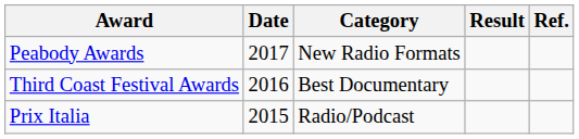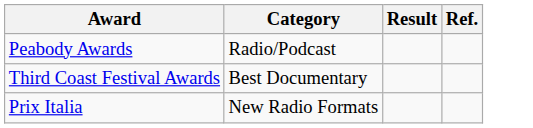- column: Date | 2017 | 2016 | 2015
Peabody Awards | Category: New Radio Formats -> Radio/Podcast
Prix Italia | Category: Radio/Podcast -> New Radio Formats
